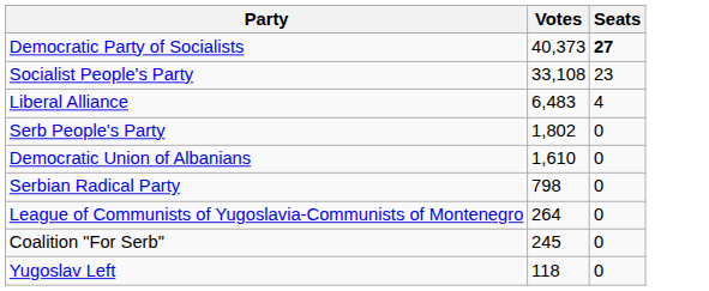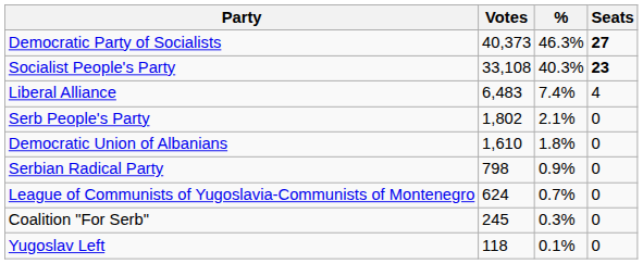+ column: % | 46.3% | 40.3% | 7.4% | 2.1% | 1.8% | 0.9% | 0.7% | 0.3% | 0.1%
Socialist People's Party | Seats: normal -> bold
League of Communists of Yugoslavia-Communists of Montenegro | Votes: 264 -> 624
